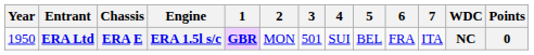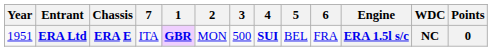columns swapped: Engine <-> 7
ERA Ltd | Year: 1950 -> 1951
ERA Ltd | 3: 501 -> 500
ERA Ltd | 4: normal -> bold
